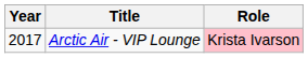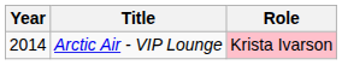Arctic Air - VIP Lounge | Year: 2017 -> 2014
